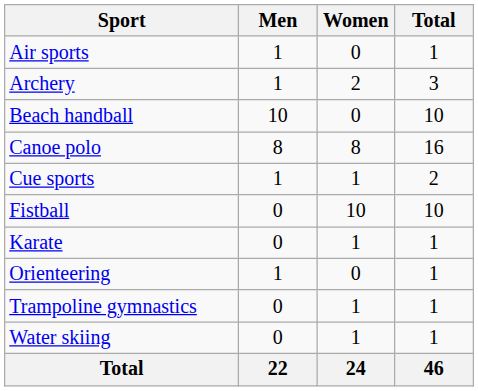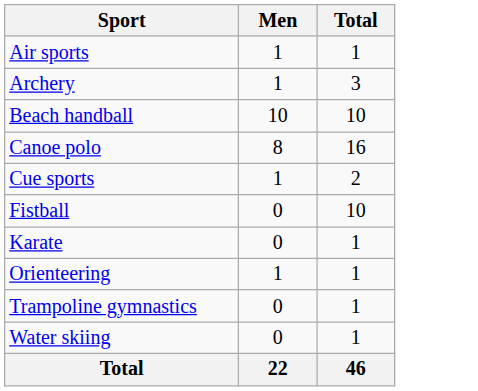- column: Women | 0 | 2 | 0 | 8 | 1 | 10 | 1 | 0 | 1 | 1 | 24
